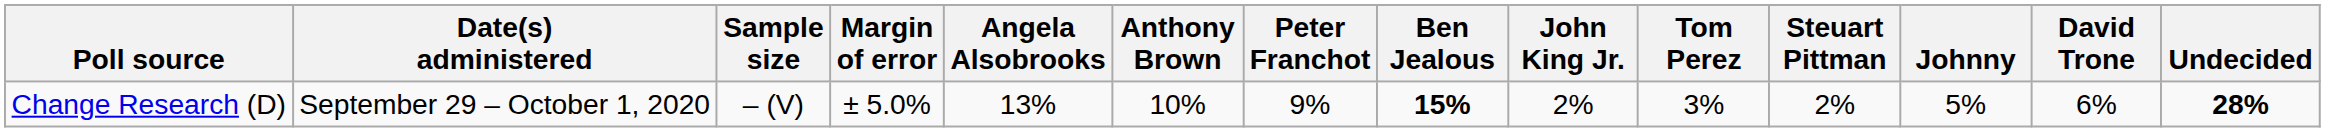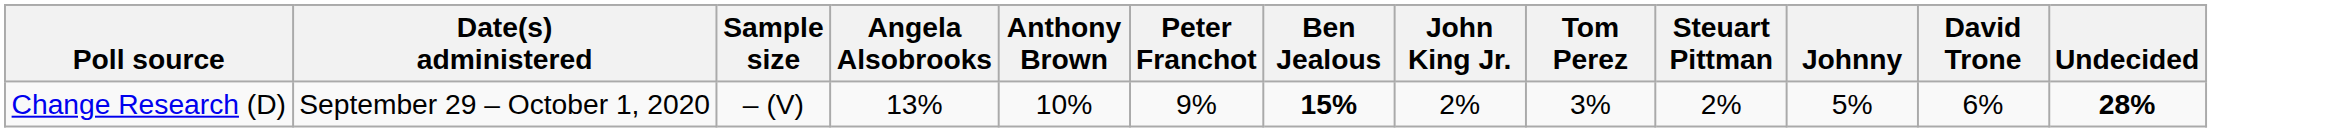- column: Margin of error | ± 5.0%
